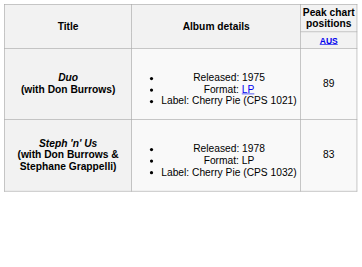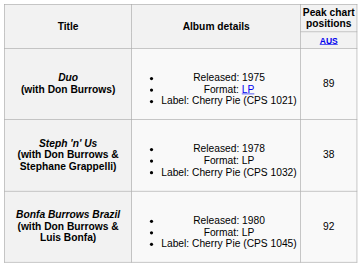Steph 'n' Us (with Don Burrows & Stephane Grappelli) | Peak chart positions / AUS: 83 -> 38
+ row: Bonfa Burrows Brazil (with Don Burrows & Luis Bonfa) | Released: 1980 Format: LP Label: Cherry Pie (CPS 1045) | 92
